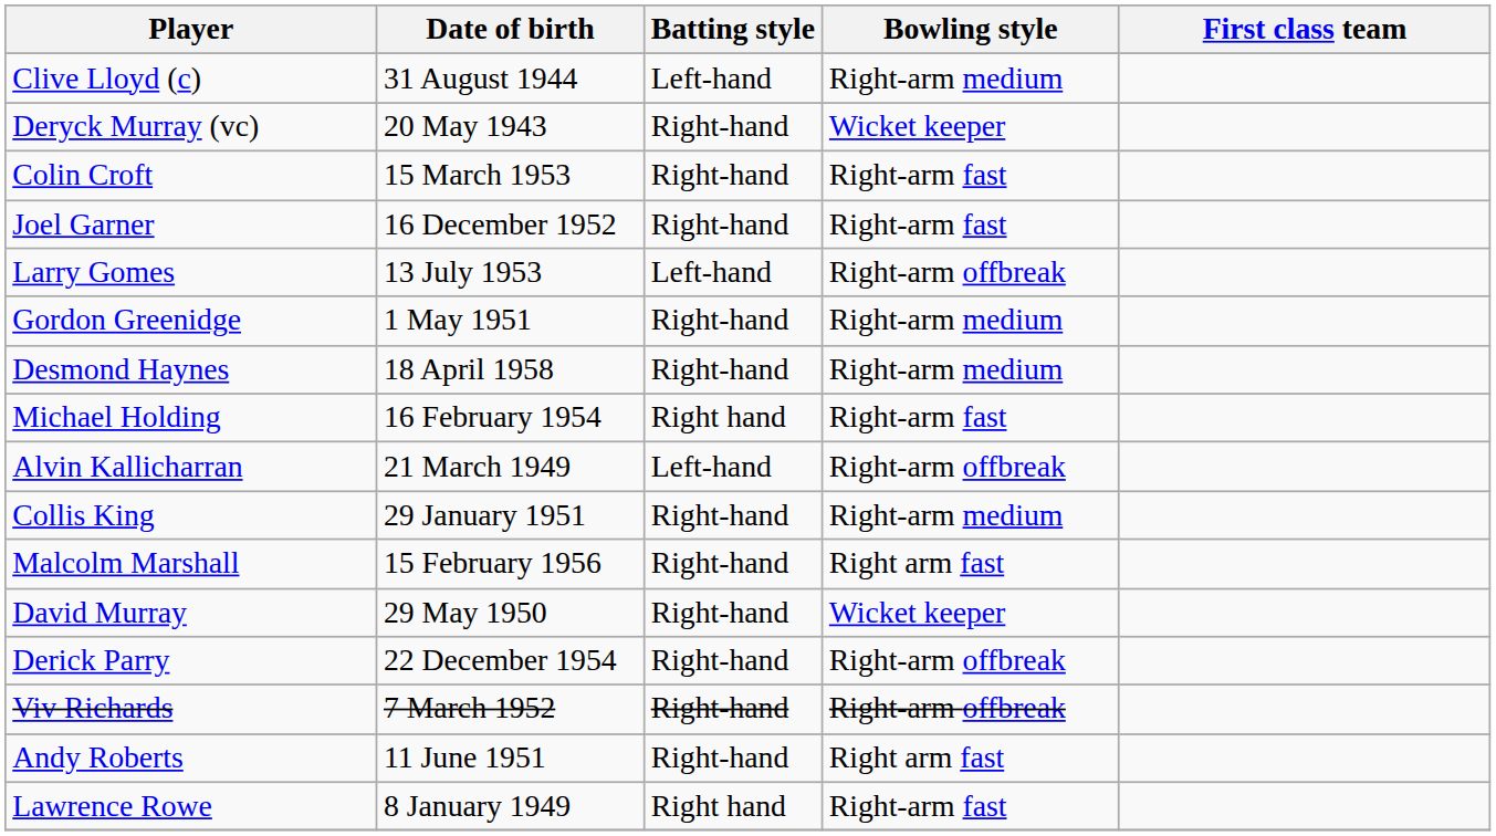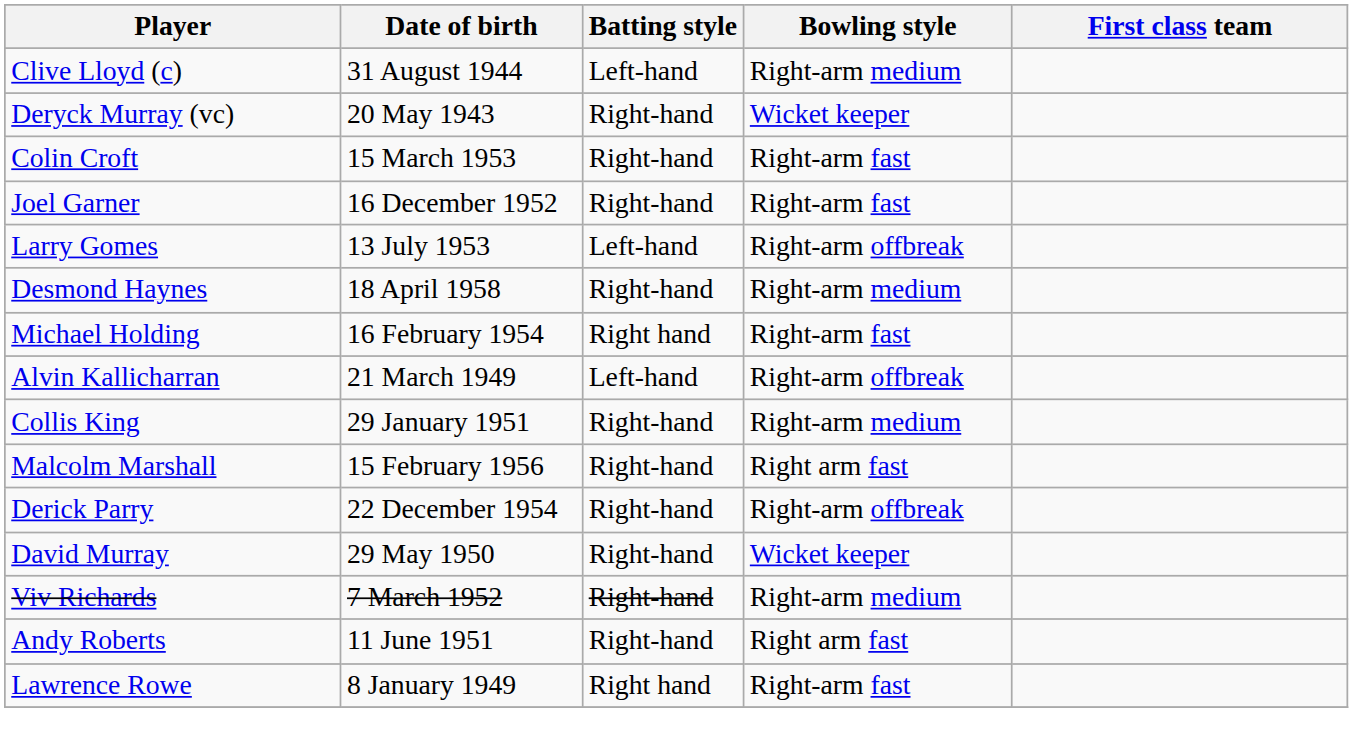- row: Gordon Greenidge | 1 May 1951 | Right-hand | Right-arm medium
rows swapped: David Murray <-> Derick Parry
Viv Richards | Bowling style: Right-arm offbreak -> Right-arm medium
